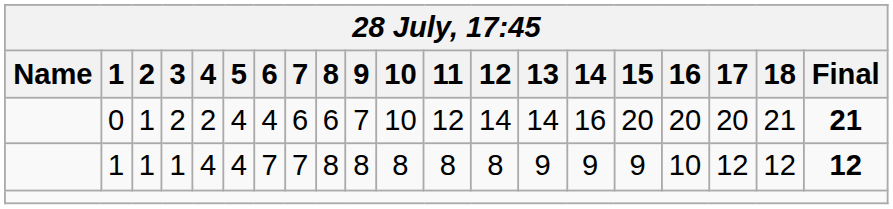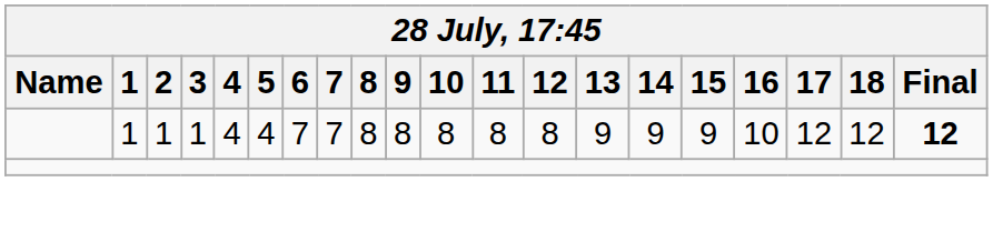- row: 0 | 1 | 2 | 2 | 4 | 4 | 6 | 6 | 7 | 10 | 12 | 14 | 14 | 16 | 20 | 20 | 20 | 21 | 21
